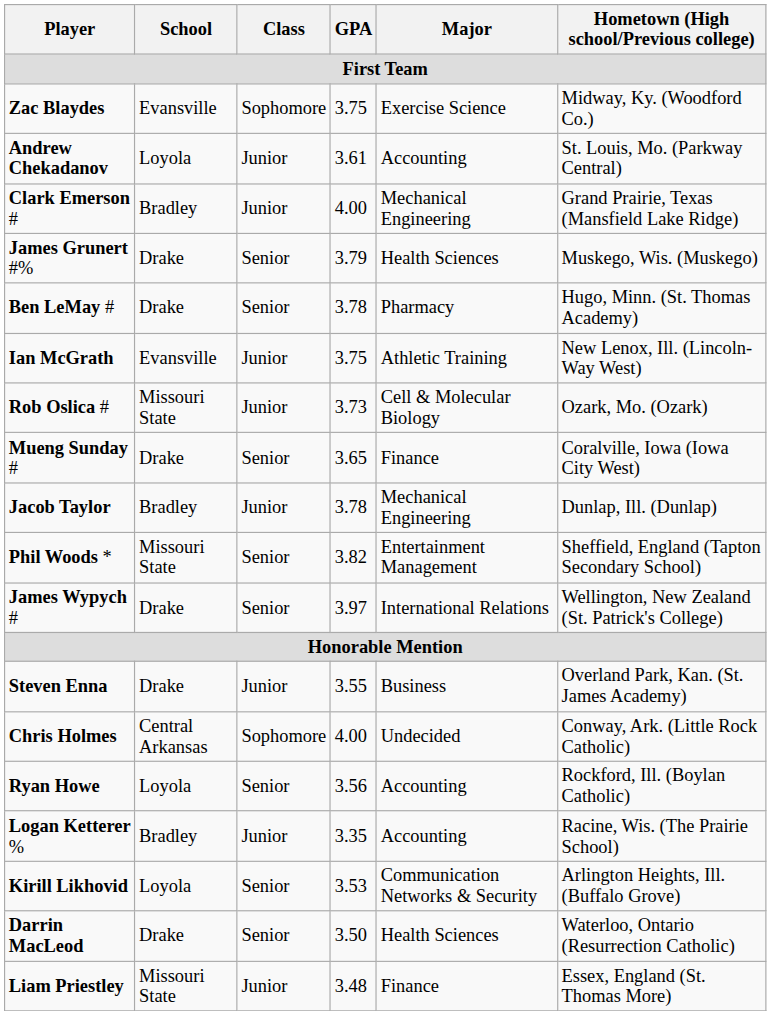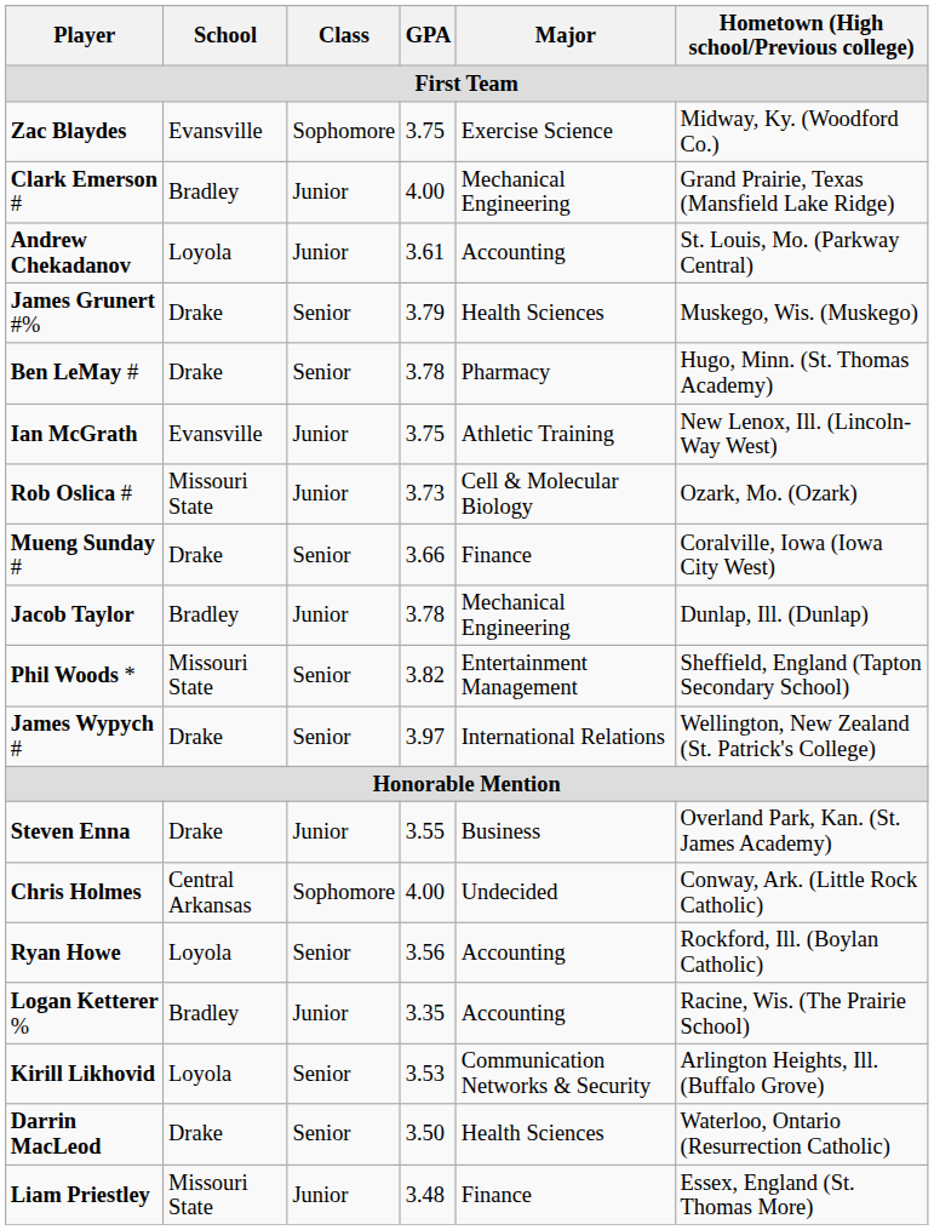rows swapped: Andrew Chekadanov <-> Clark Emerson #
Mueng Sunday # | GPA: 3.65 -> 3.66
